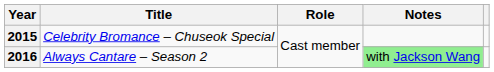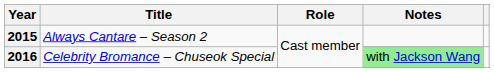2015 | Title: Celebrity Bromance – Chuseok Special -> Always Cantare – Season 2
2016 | Title: Always Cantare – Season 2 -> Celebrity Bromance – Chuseok Special
